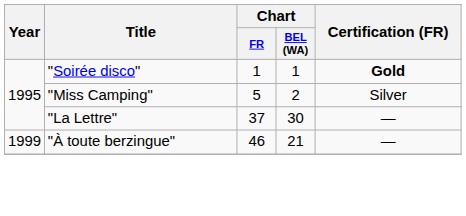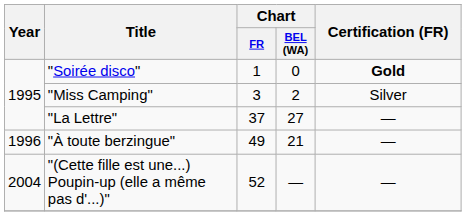"Soirée disco" | Chart / BEL (WA): 1 -> 0
"Miss Camping" | Chart / FR: 5 -> 3
"La Lettre" | Chart / BEL (WA): 30 -> 27
"À toute berzingue" | Year: 1999 -> 1996
"À toute berzingue" | Chart / FR: 46 -> 49
+ row: 2004 | "(Cette fille est une...) Poupin-up (elle a même pas d'...)" | 52 | — | —
